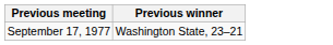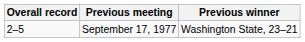+ column: Overall record | 2–5
